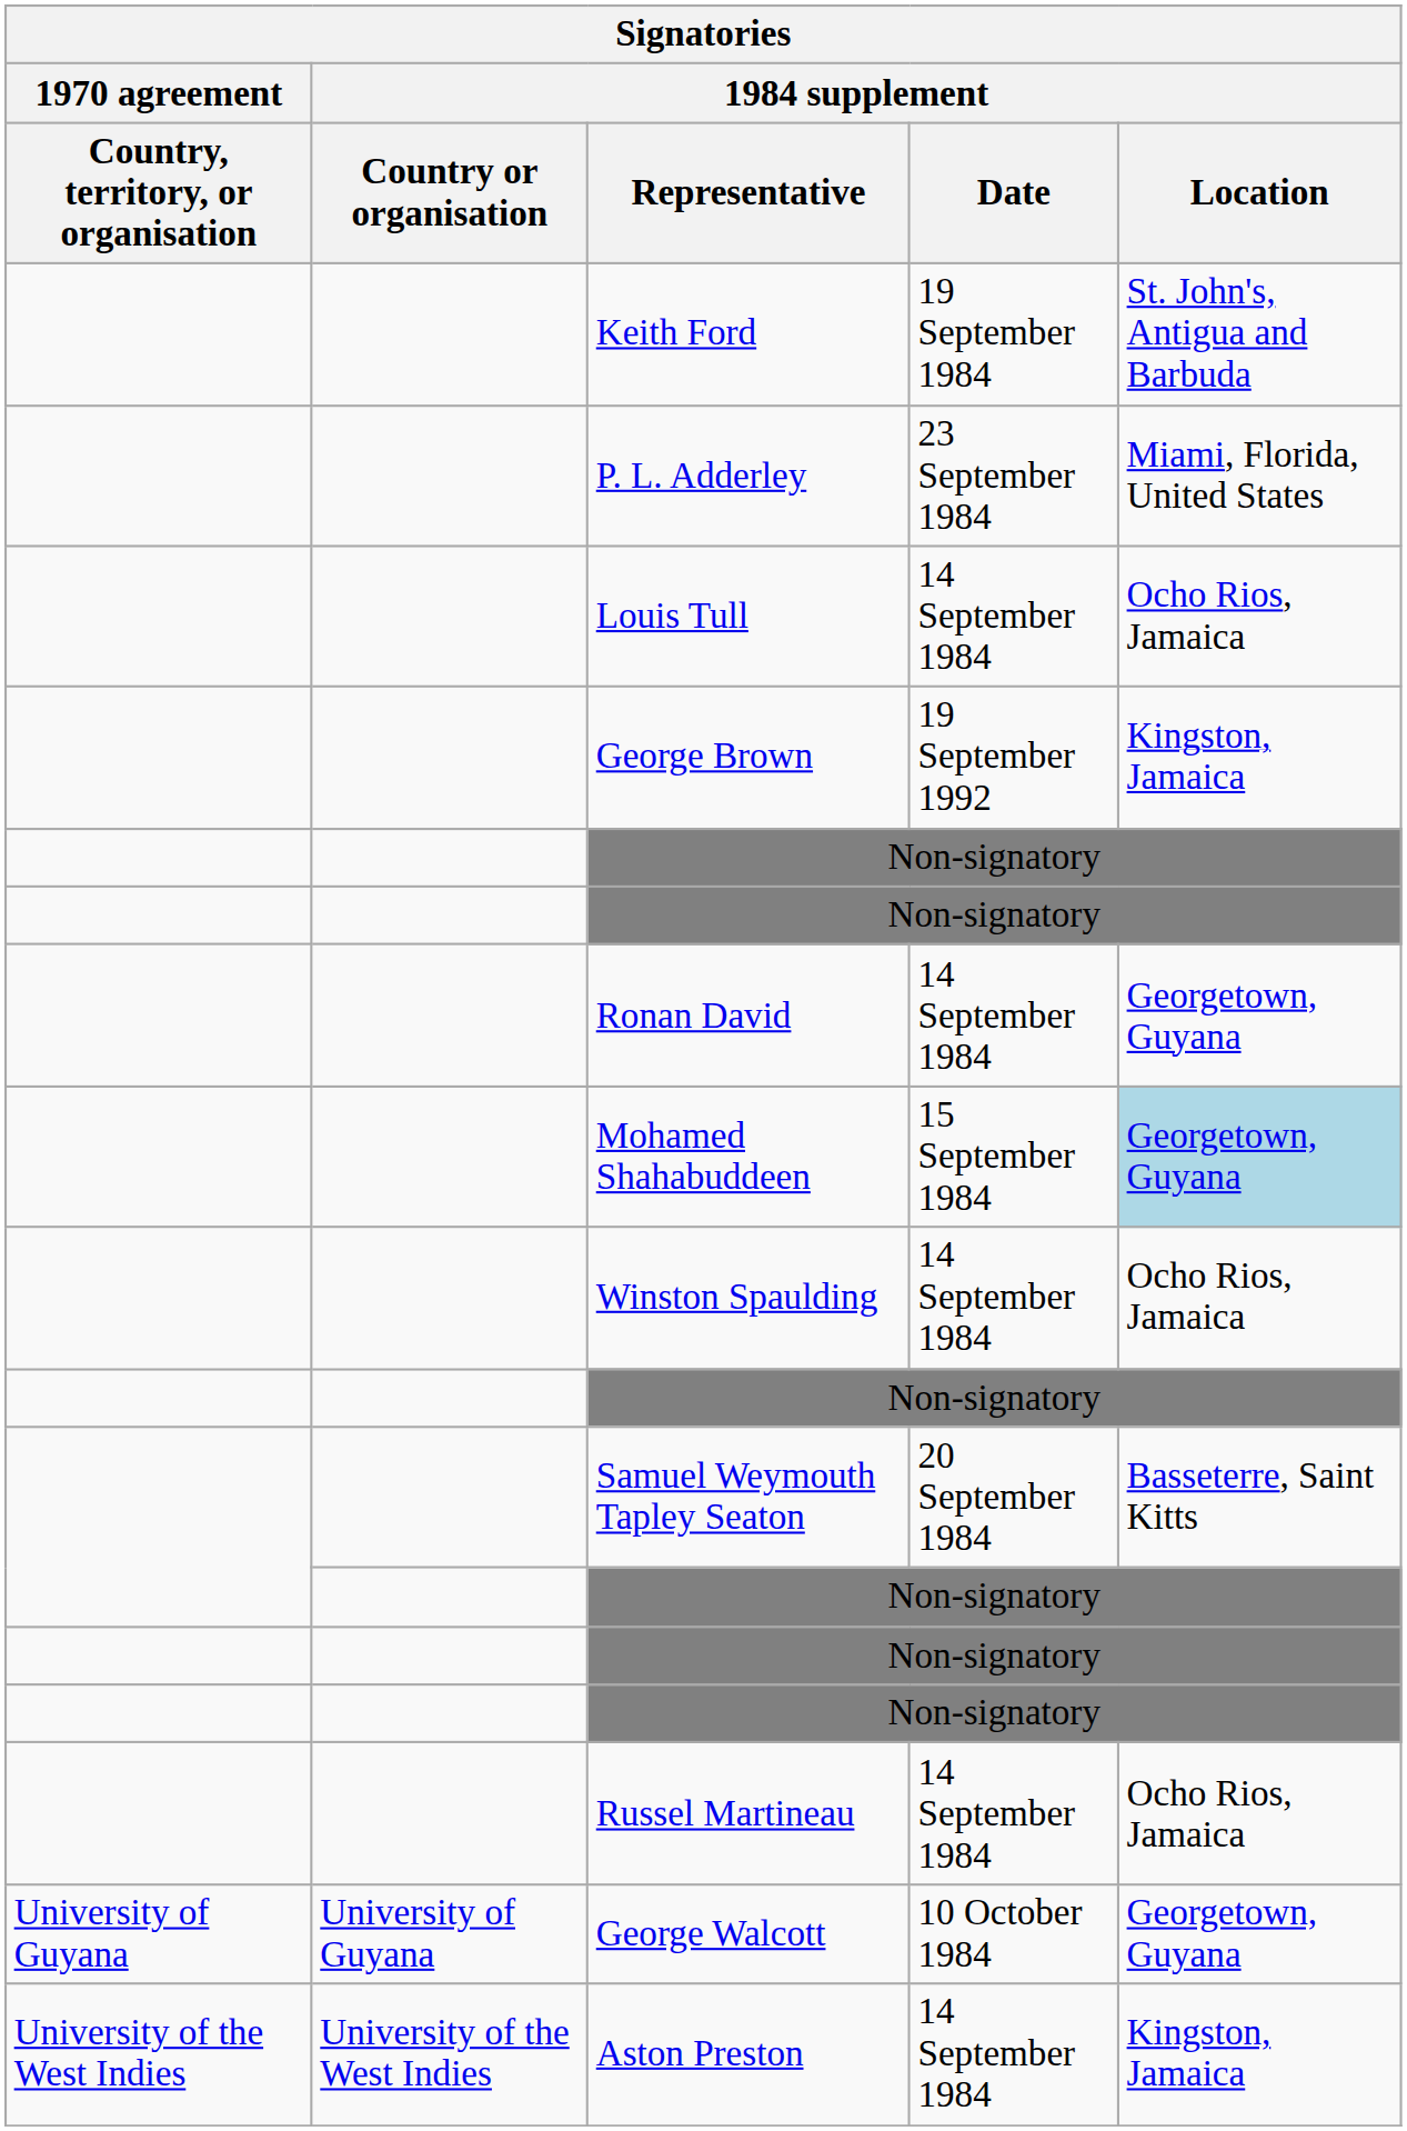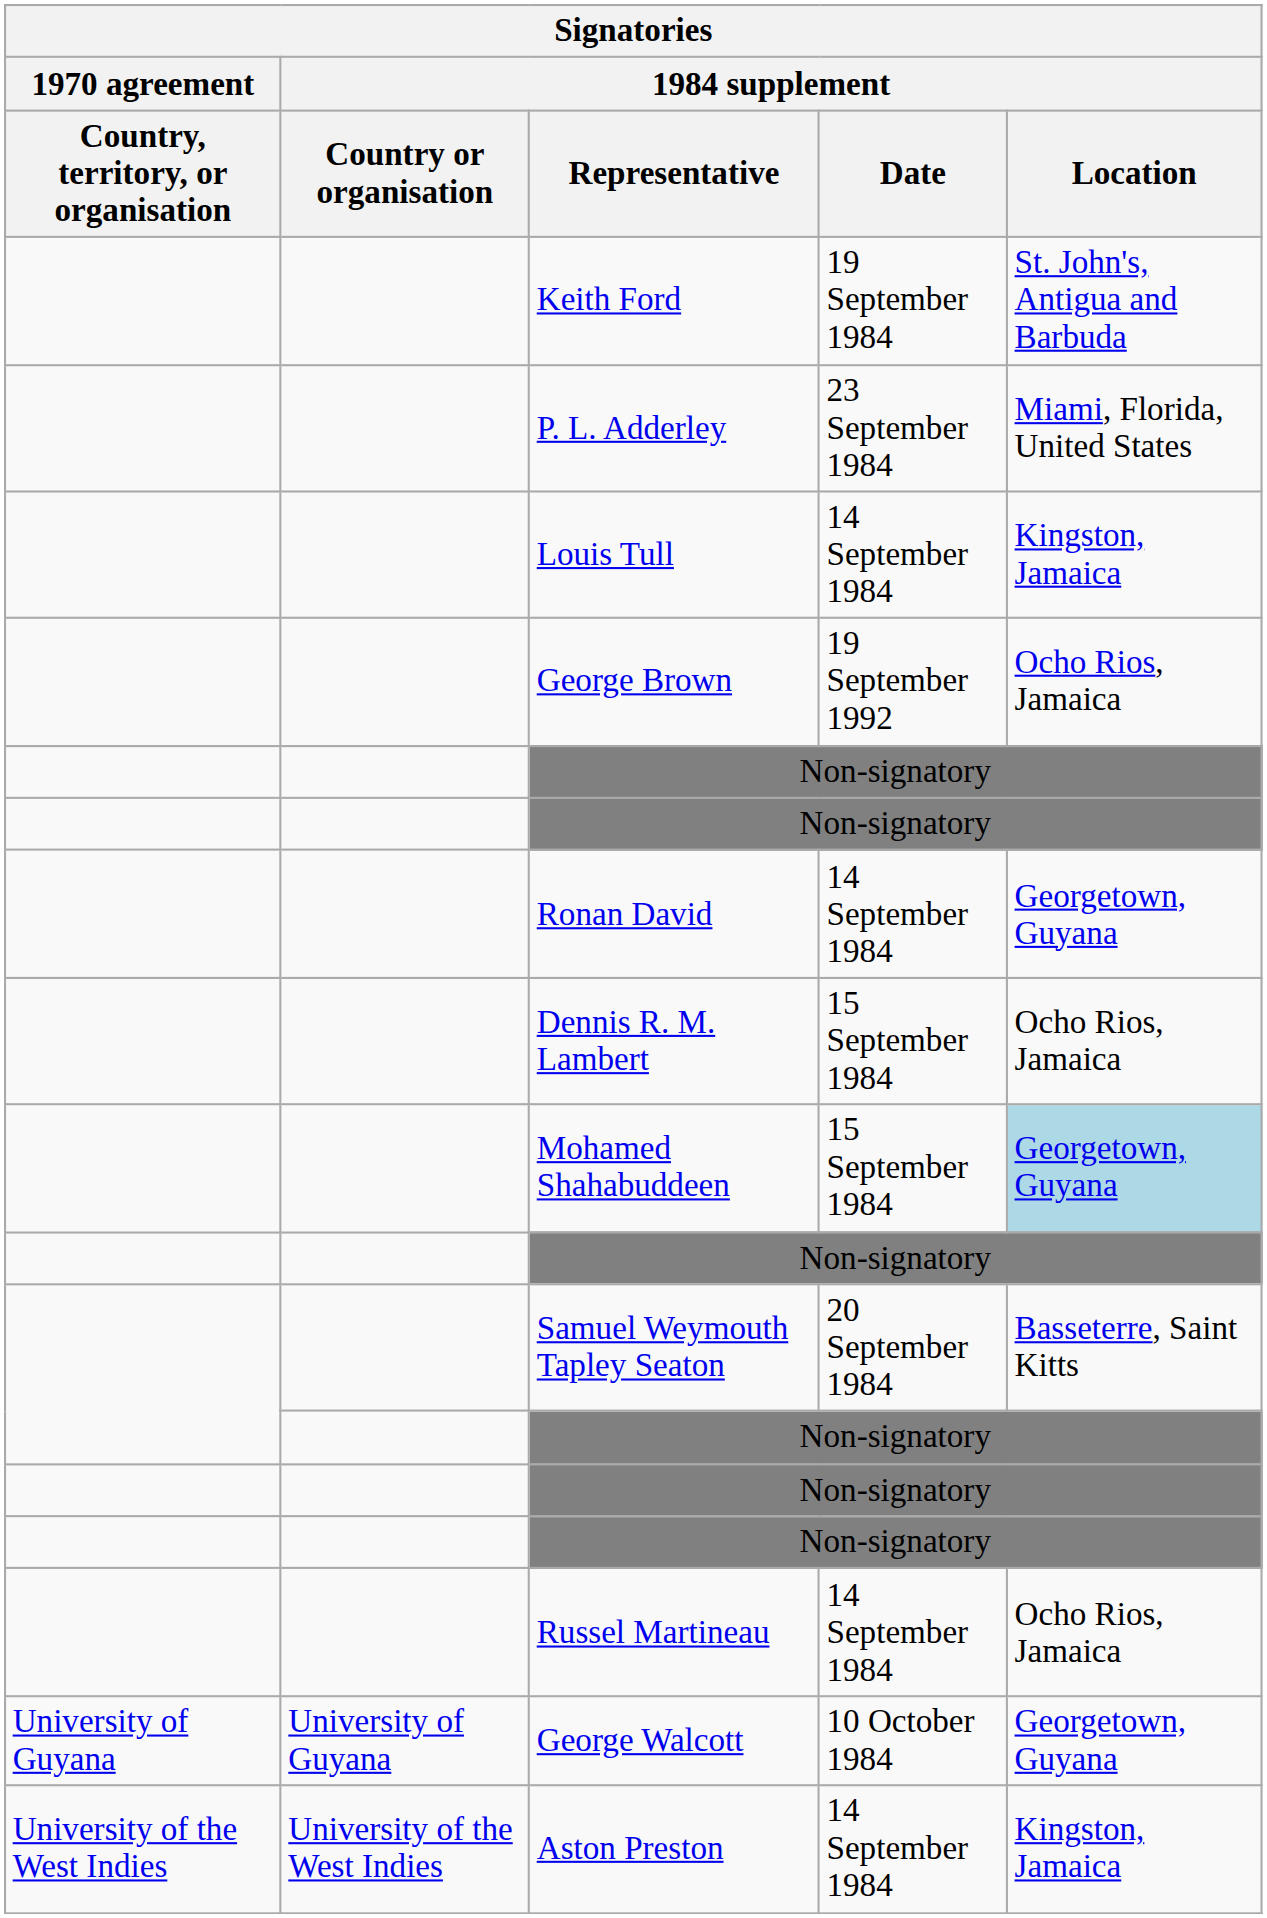Louis Tull | 1984 supplement / Location: Ocho Rios, Jamaica -> Kingston, Jamaica
George Brown | 1984 supplement / Location: Kingston, Jamaica -> Ocho Rios, Jamaica
+ row: Dennis R. M. Lambert | 15 September 1984 | Ocho Rios, Jamaica
- row: Winston Spaulding | 14 September 1984 | Ocho Rios, Jamaica
